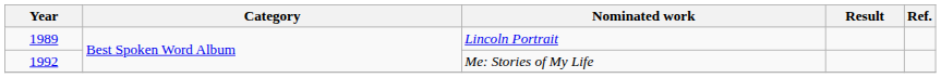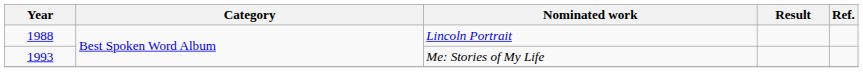Lincoln Portrait | Year: 1989 -> 1988
Me: Stories of My Life | Year: 1992 -> 1993
